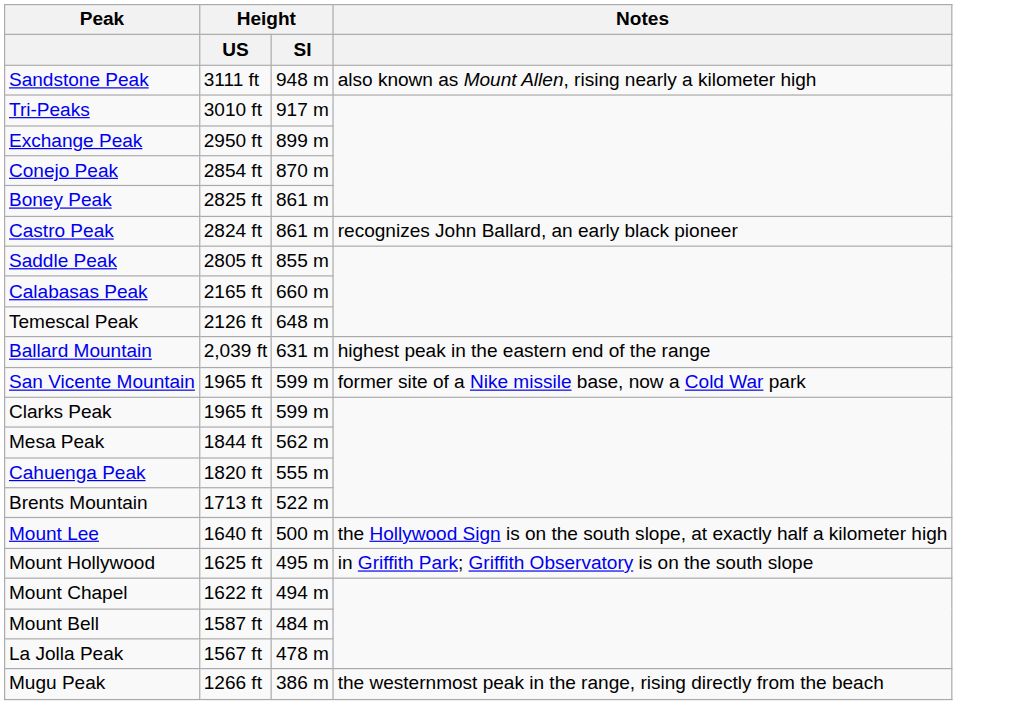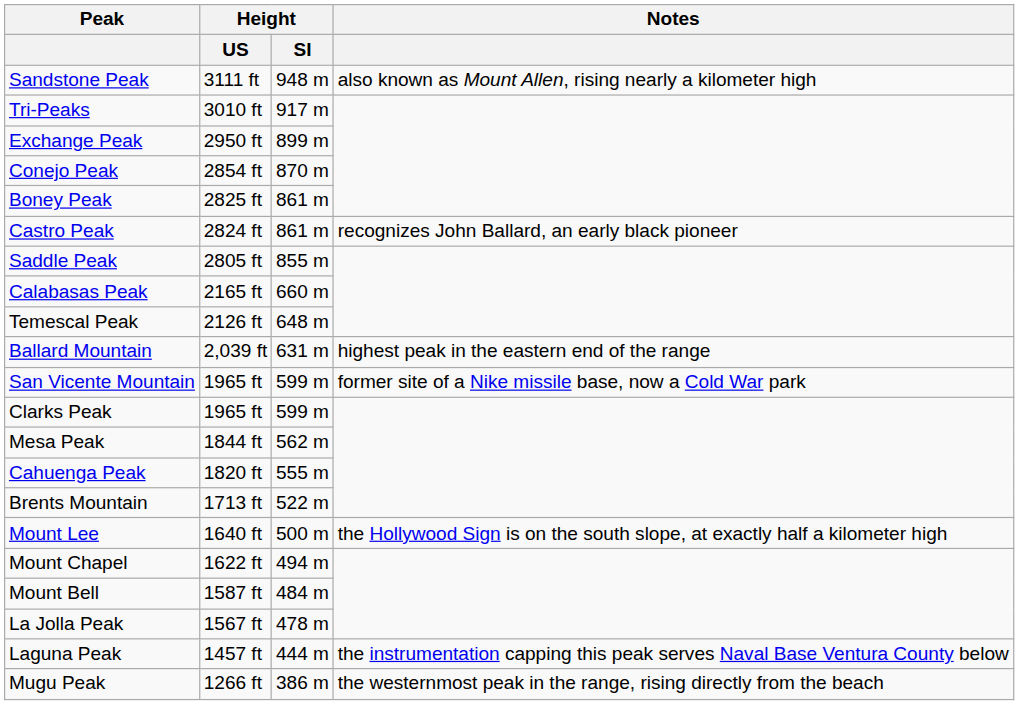- row: Mount Hollywood | 1625 ft | 495 m | in Griffith Park; Griffith Observatory is on the south slope
+ row: Laguna Peak | 1457 ft | 444 m | the instrumentation capping this peak serves Naval Base Ventura County below
